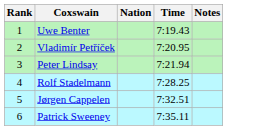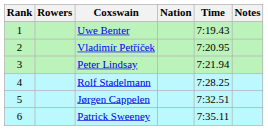+ column: Rowers
